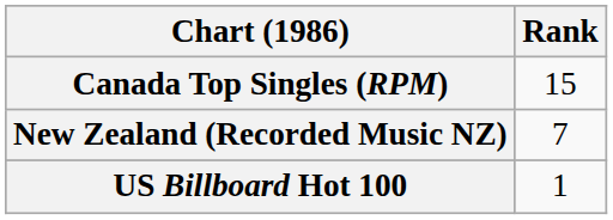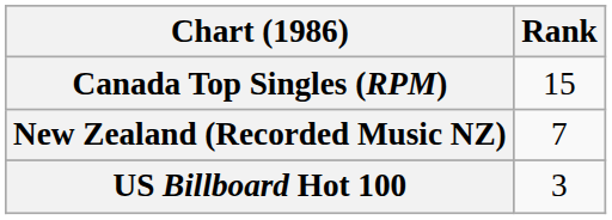US Billboard Hot 100 | Rank: 1 -> 3
